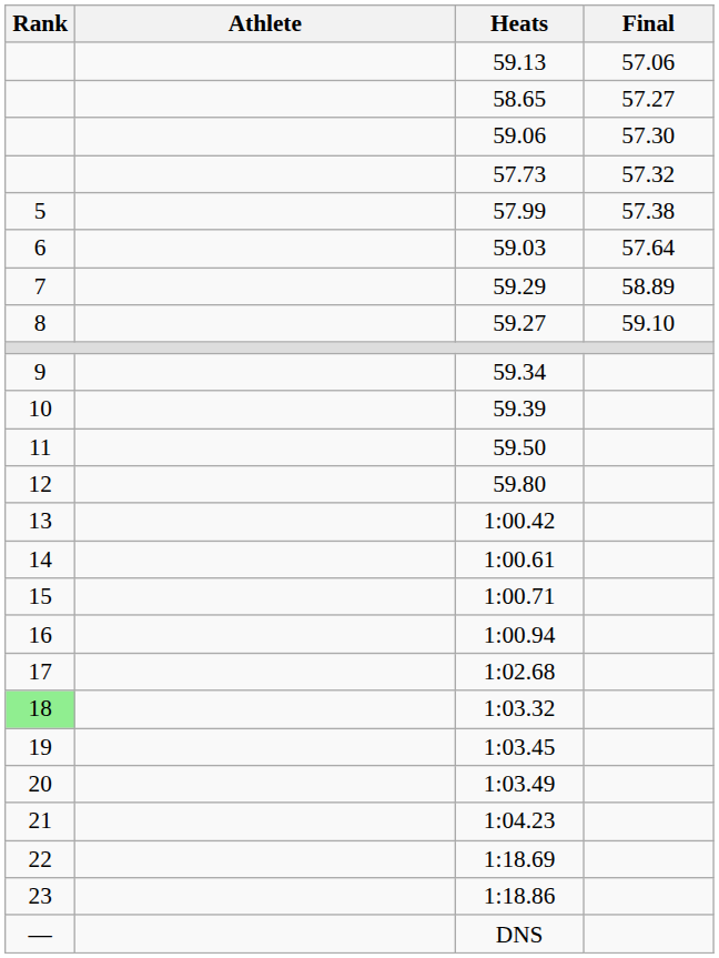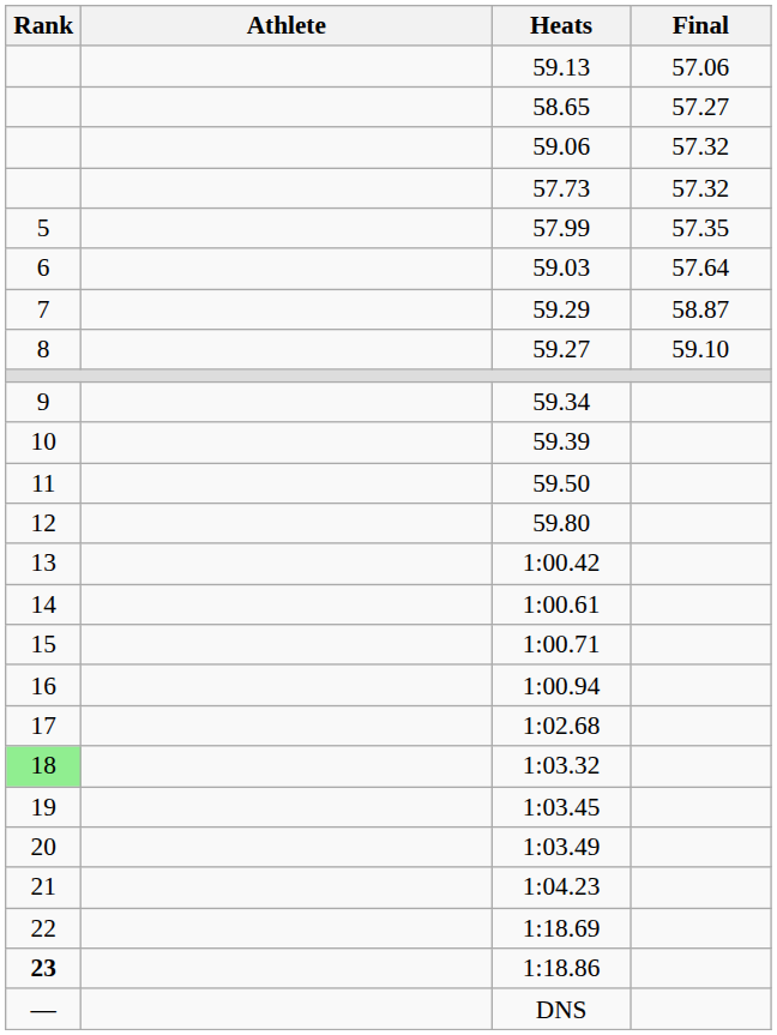59.06 | Final: 57.30 -> 57.32
57.99 | Final: 57.38 -> 57.35
59.29 | Final: 58.89 -> 58.87
1:18.86 | Rank: normal -> bold
